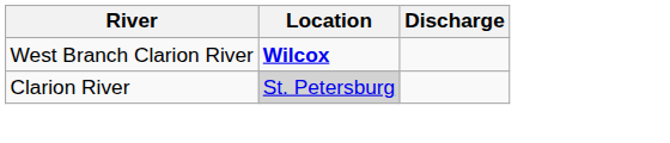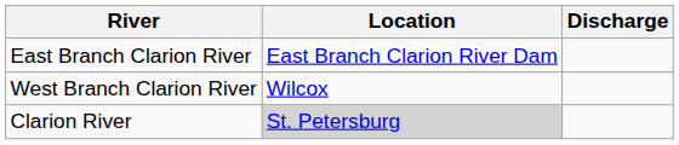+ row: East Branch Clarion River | East Branch Clarion River Dam
West Branch Clarion River | Location: bold -> normal
